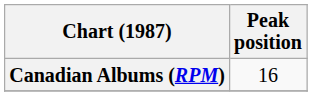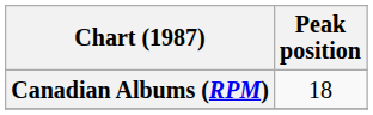Canadian Albums (RPM) | Peak position: 16 -> 18
